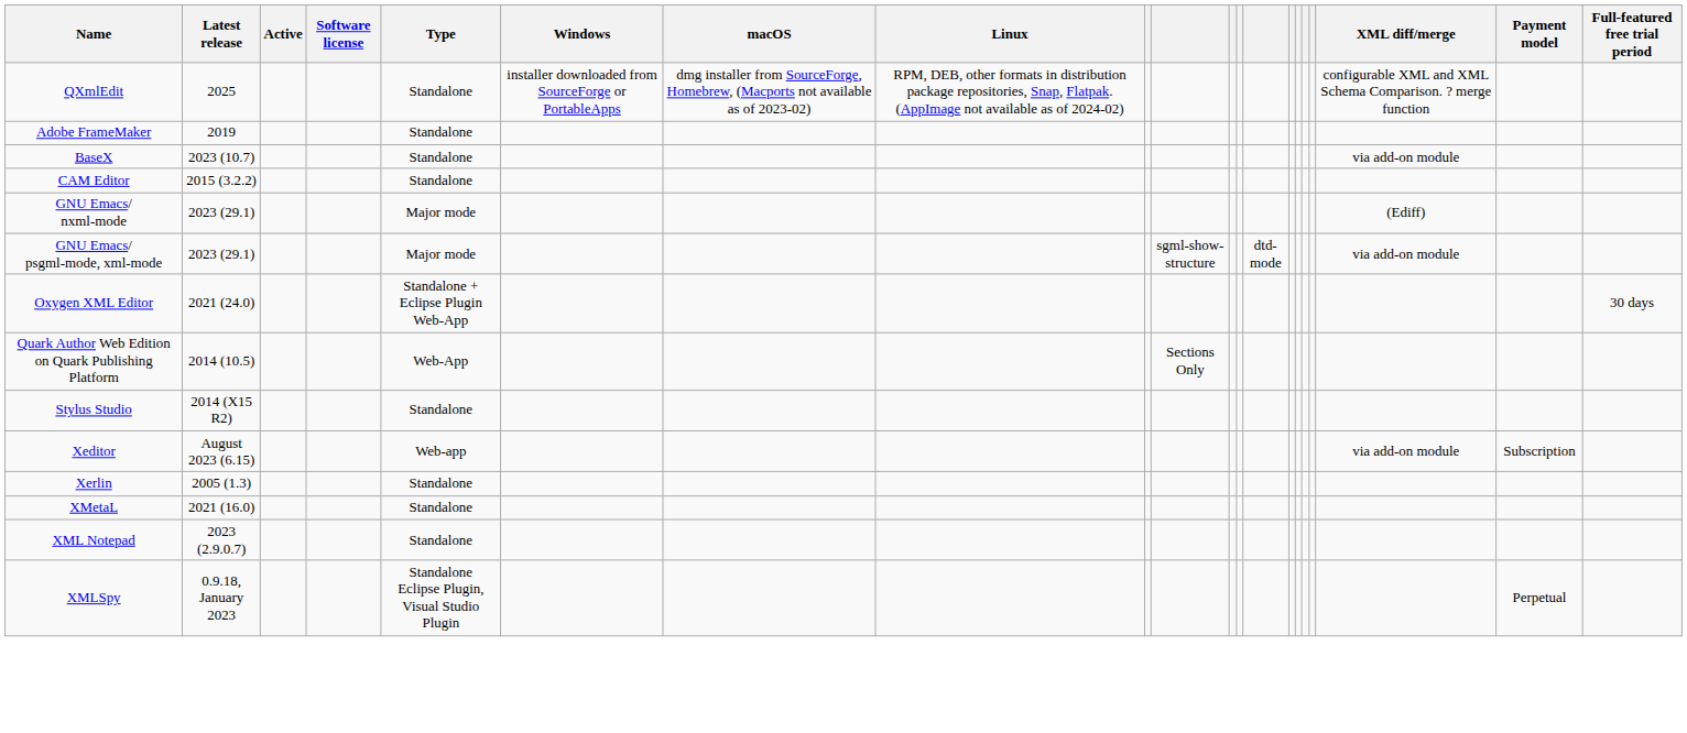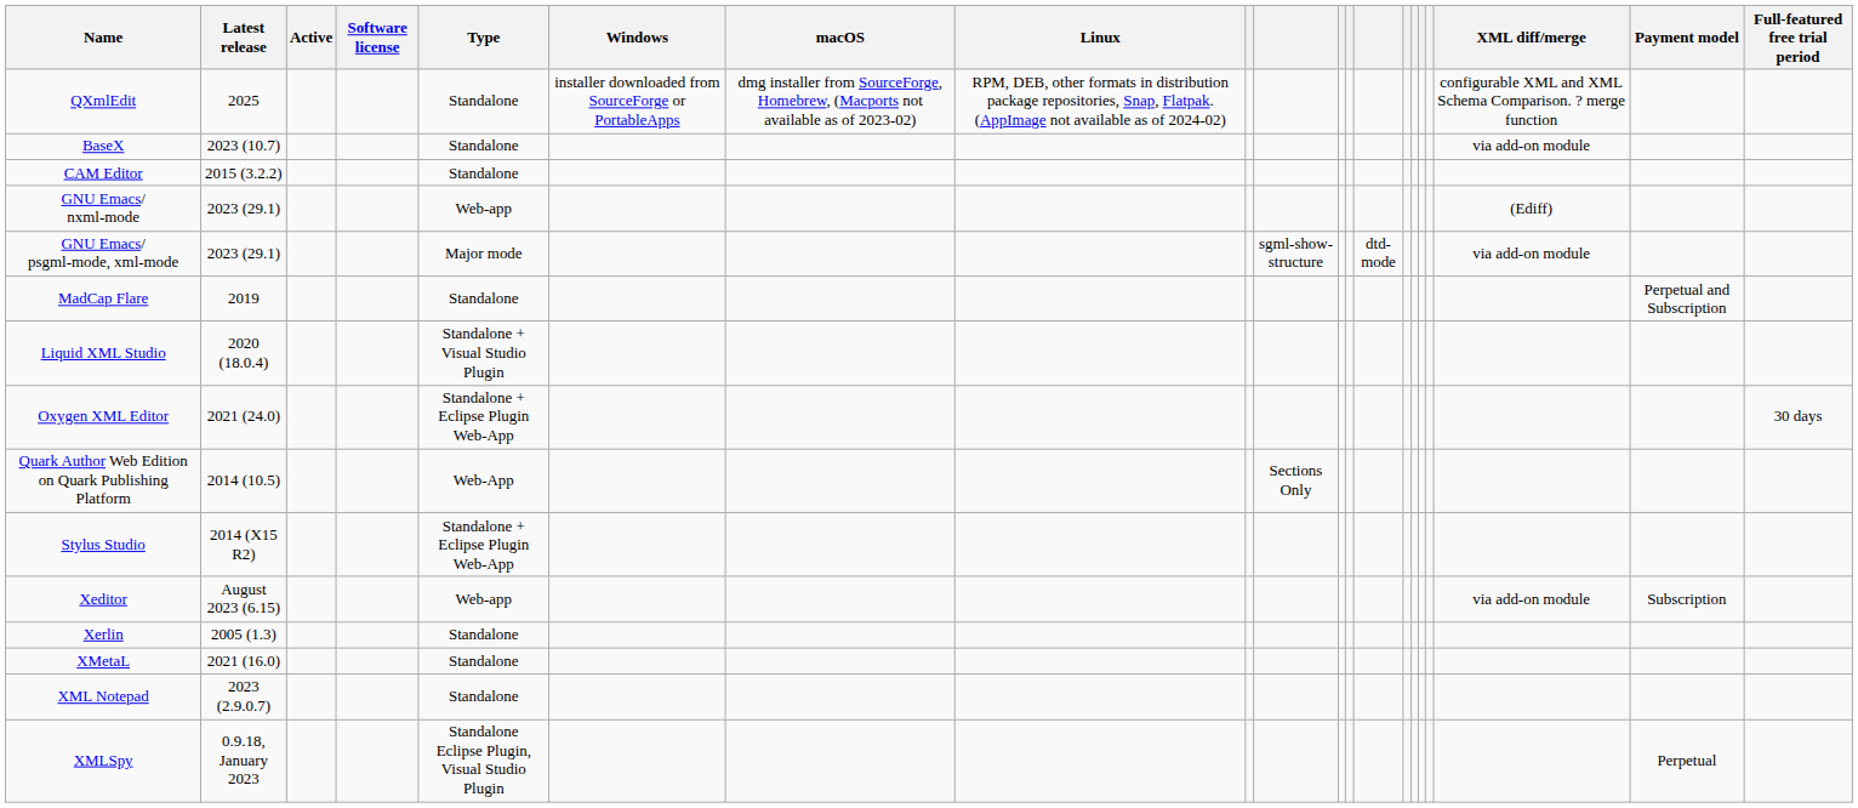- row: Adobe FrameMaker | 2019 | Standalone
GNU Emacs/ nxml-mode | Type: Major mode -> Web-app
+ row: MadCap Flare | 2019 | Standalone | Perpetual and Subscription
+ row: Liquid XML Studio | 2020 (18.0.4) | Standalone + Visual Studio Plugin
Stylus Studio | Type: Standalone -> Standalone + Eclipse Plugin Web-App
